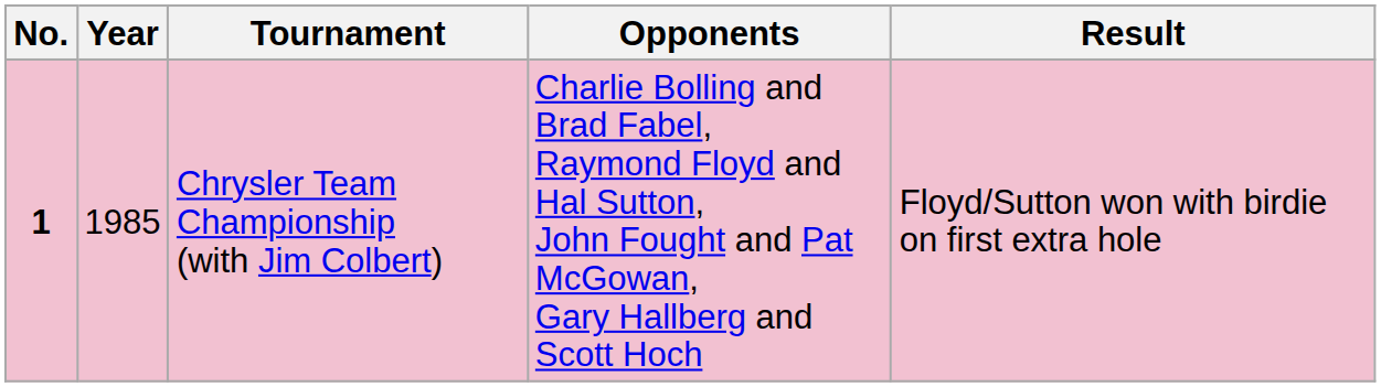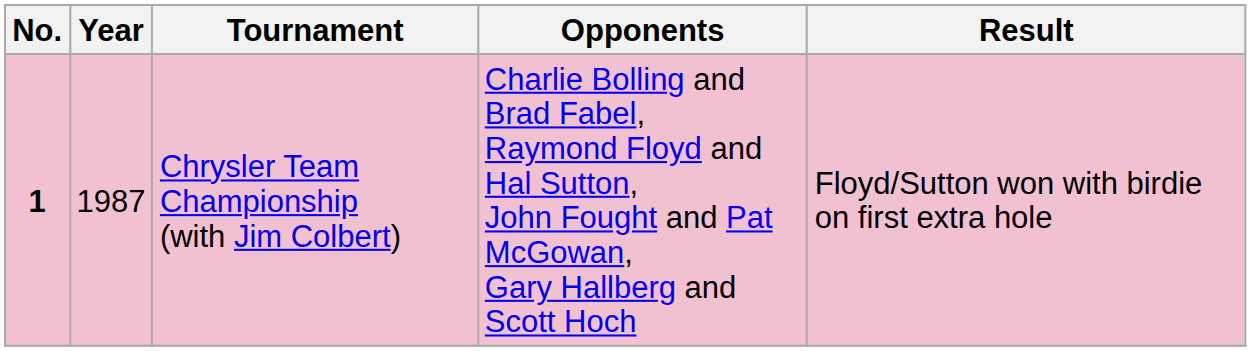Chrysler Team Championship (with Jim Colbert) | Year: 1985 -> 1987
